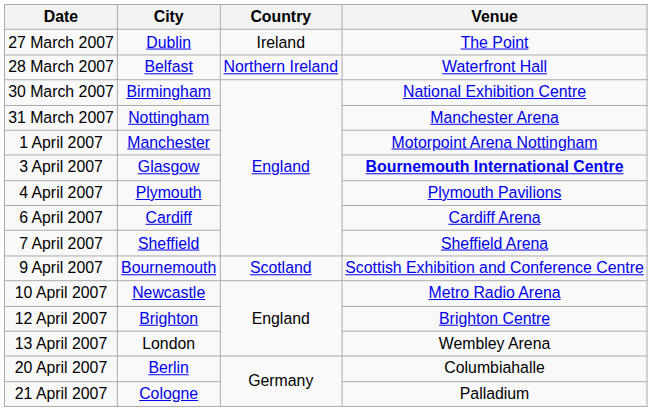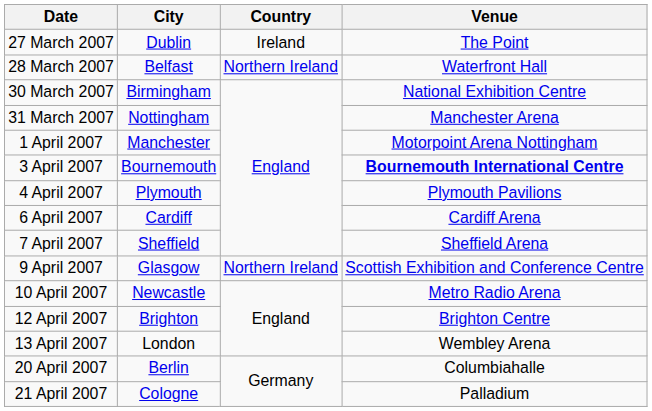3 April 2007 | City: Glasgow -> Bournemouth
9 April 2007 | City: Bournemouth -> Glasgow
9 April 2007 | Country: Scotland -> Northern Ireland
